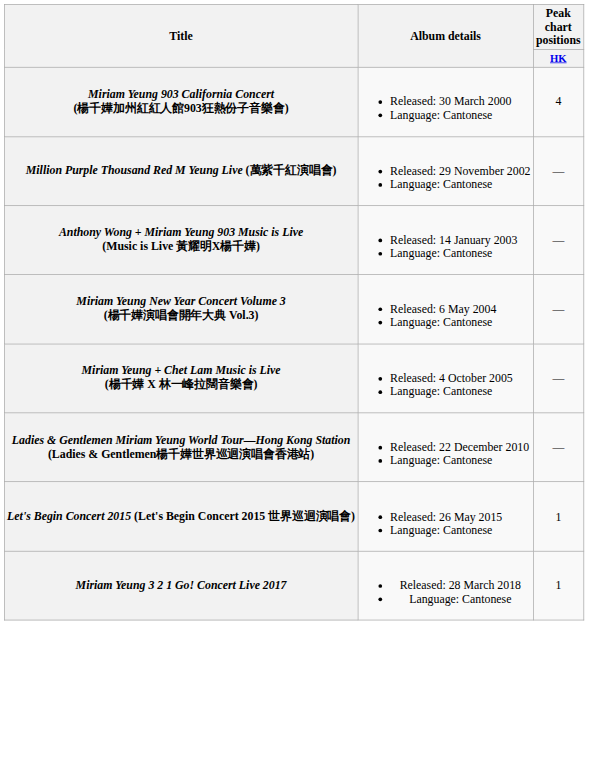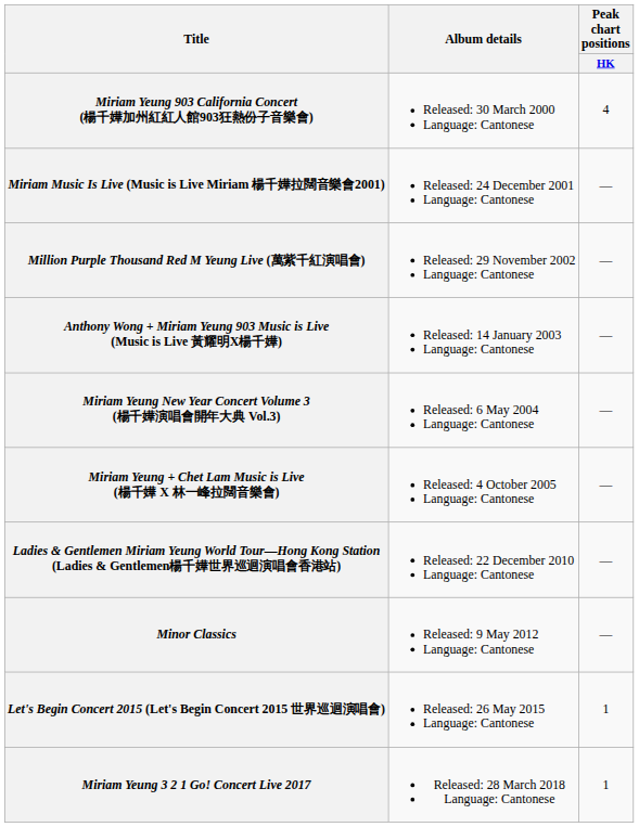+ row: Miriam Music Is Live (Music is Live Miriam 楊千嬅拉闊音樂會2001) | Released: 24 December 2001 Language: Cantonese | —
+ row: Minor Classics | Released: 9 May 2012 Language: Cantonese | —
